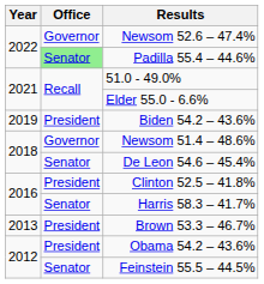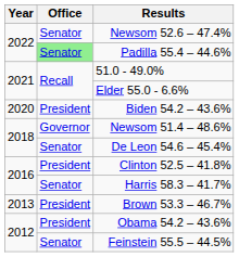Newsom 52.6 – 47.4% | Office: Governor -> Senator
Biden 54.2 – 43.6% | Year: 2019 -> 2020
